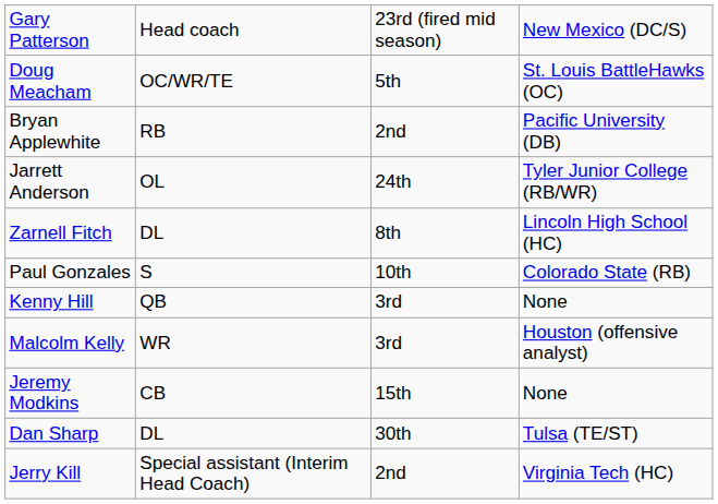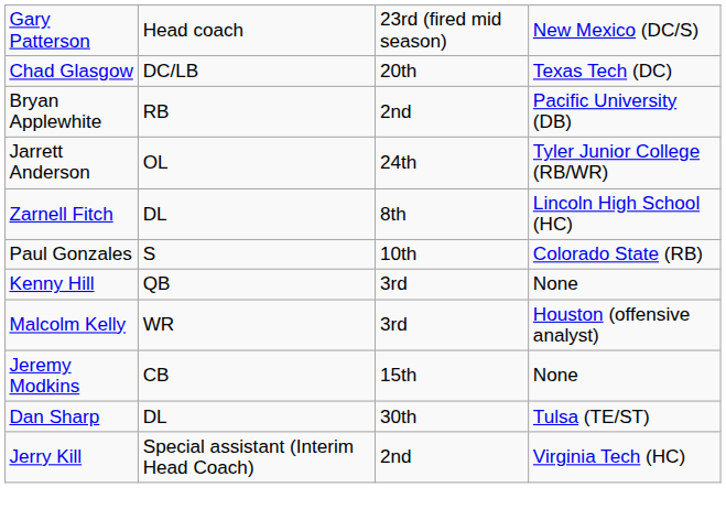- row: Doug Meacham | OC/WR/TE | 5th | St. Louis BattleHawks (OC)
+ row: Chad Glasgow | DC/LB | 20th | Texas Tech (DC)
